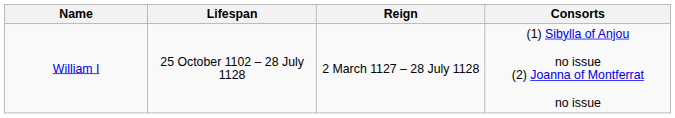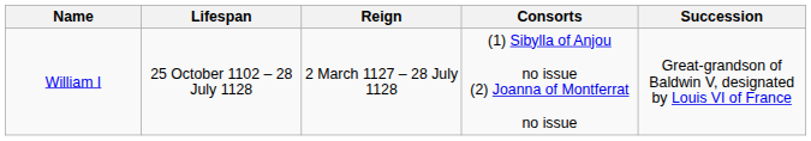+ column: Succession | Great-grandson of Baldwin V, designated by Louis VI of France
